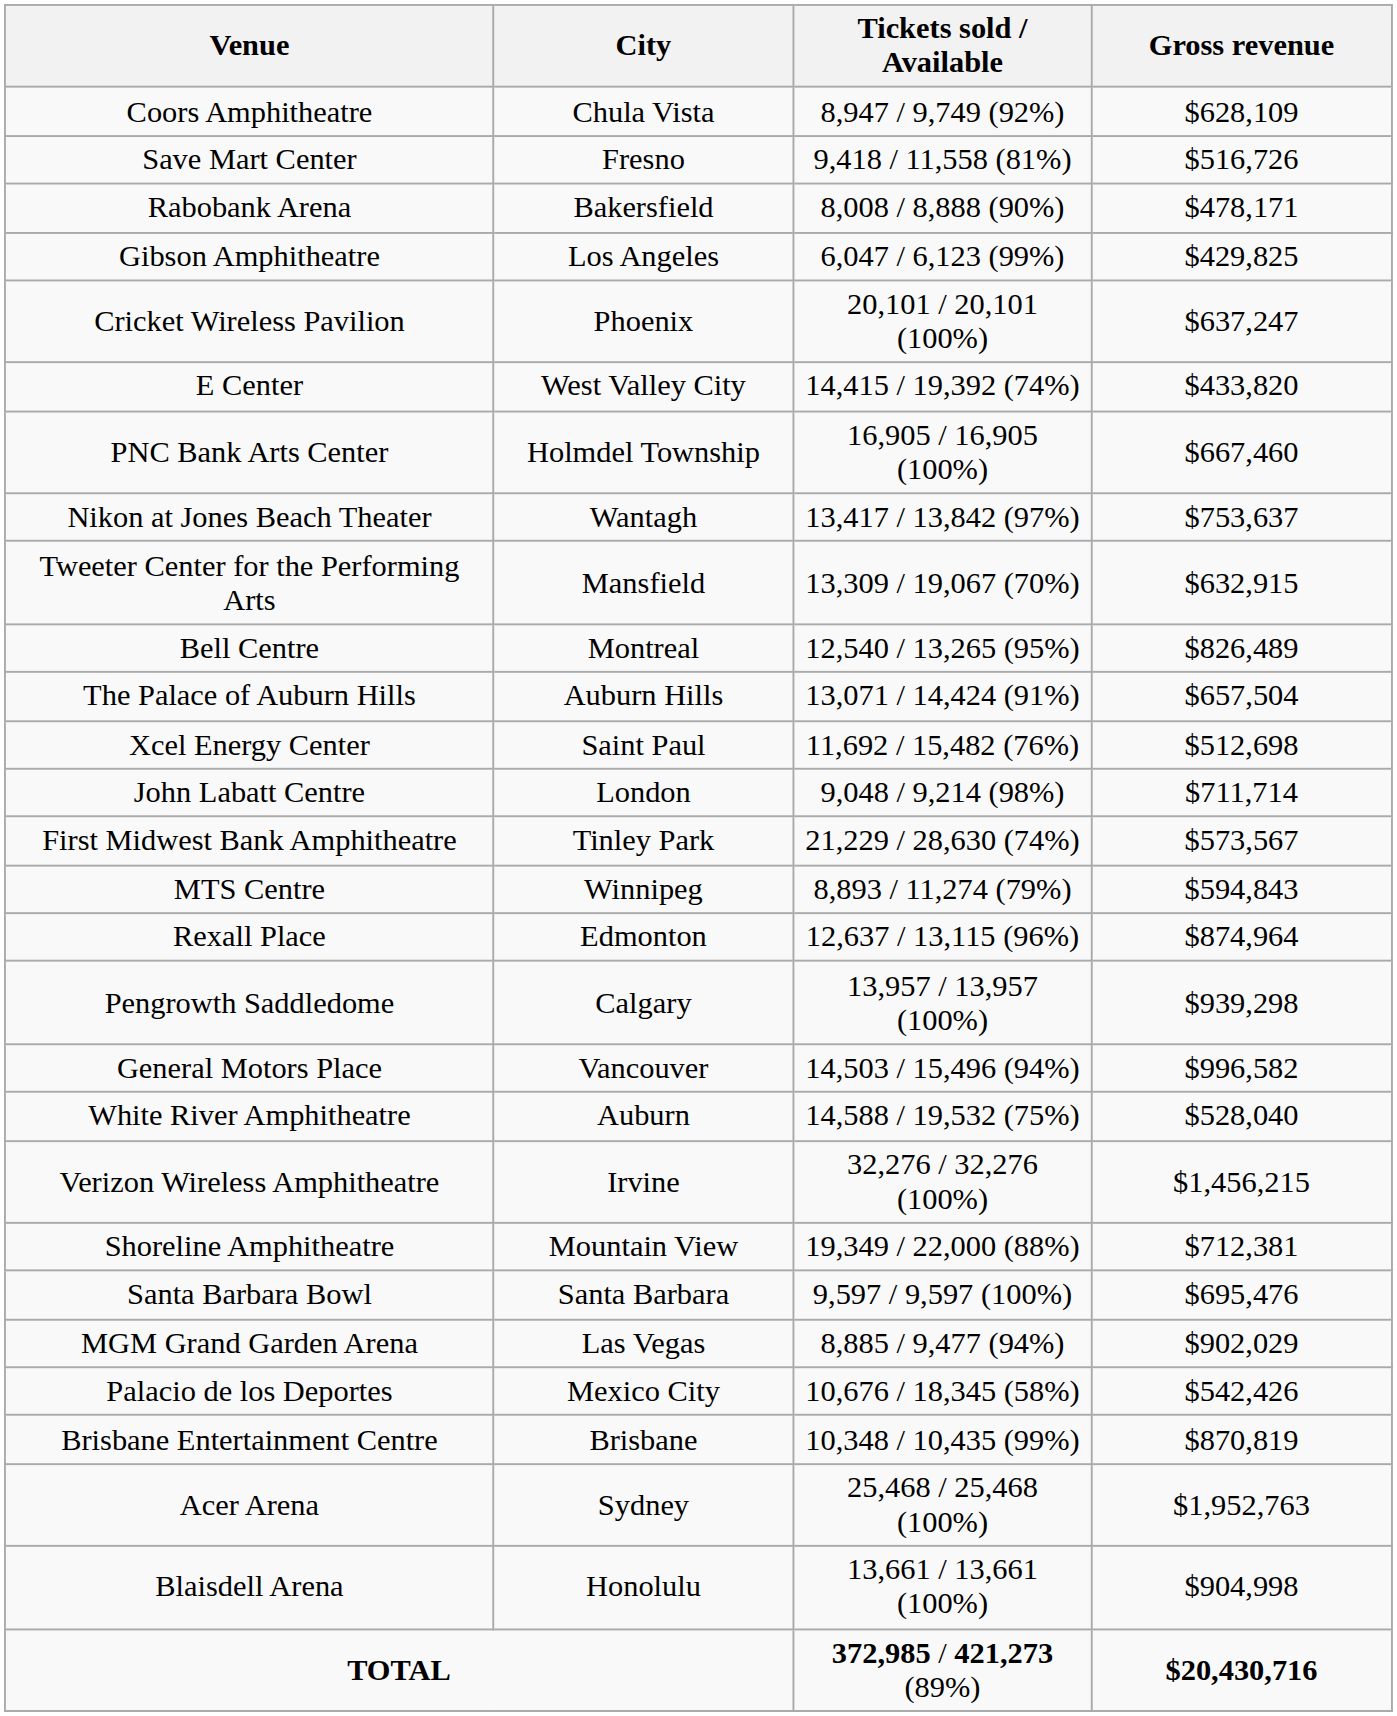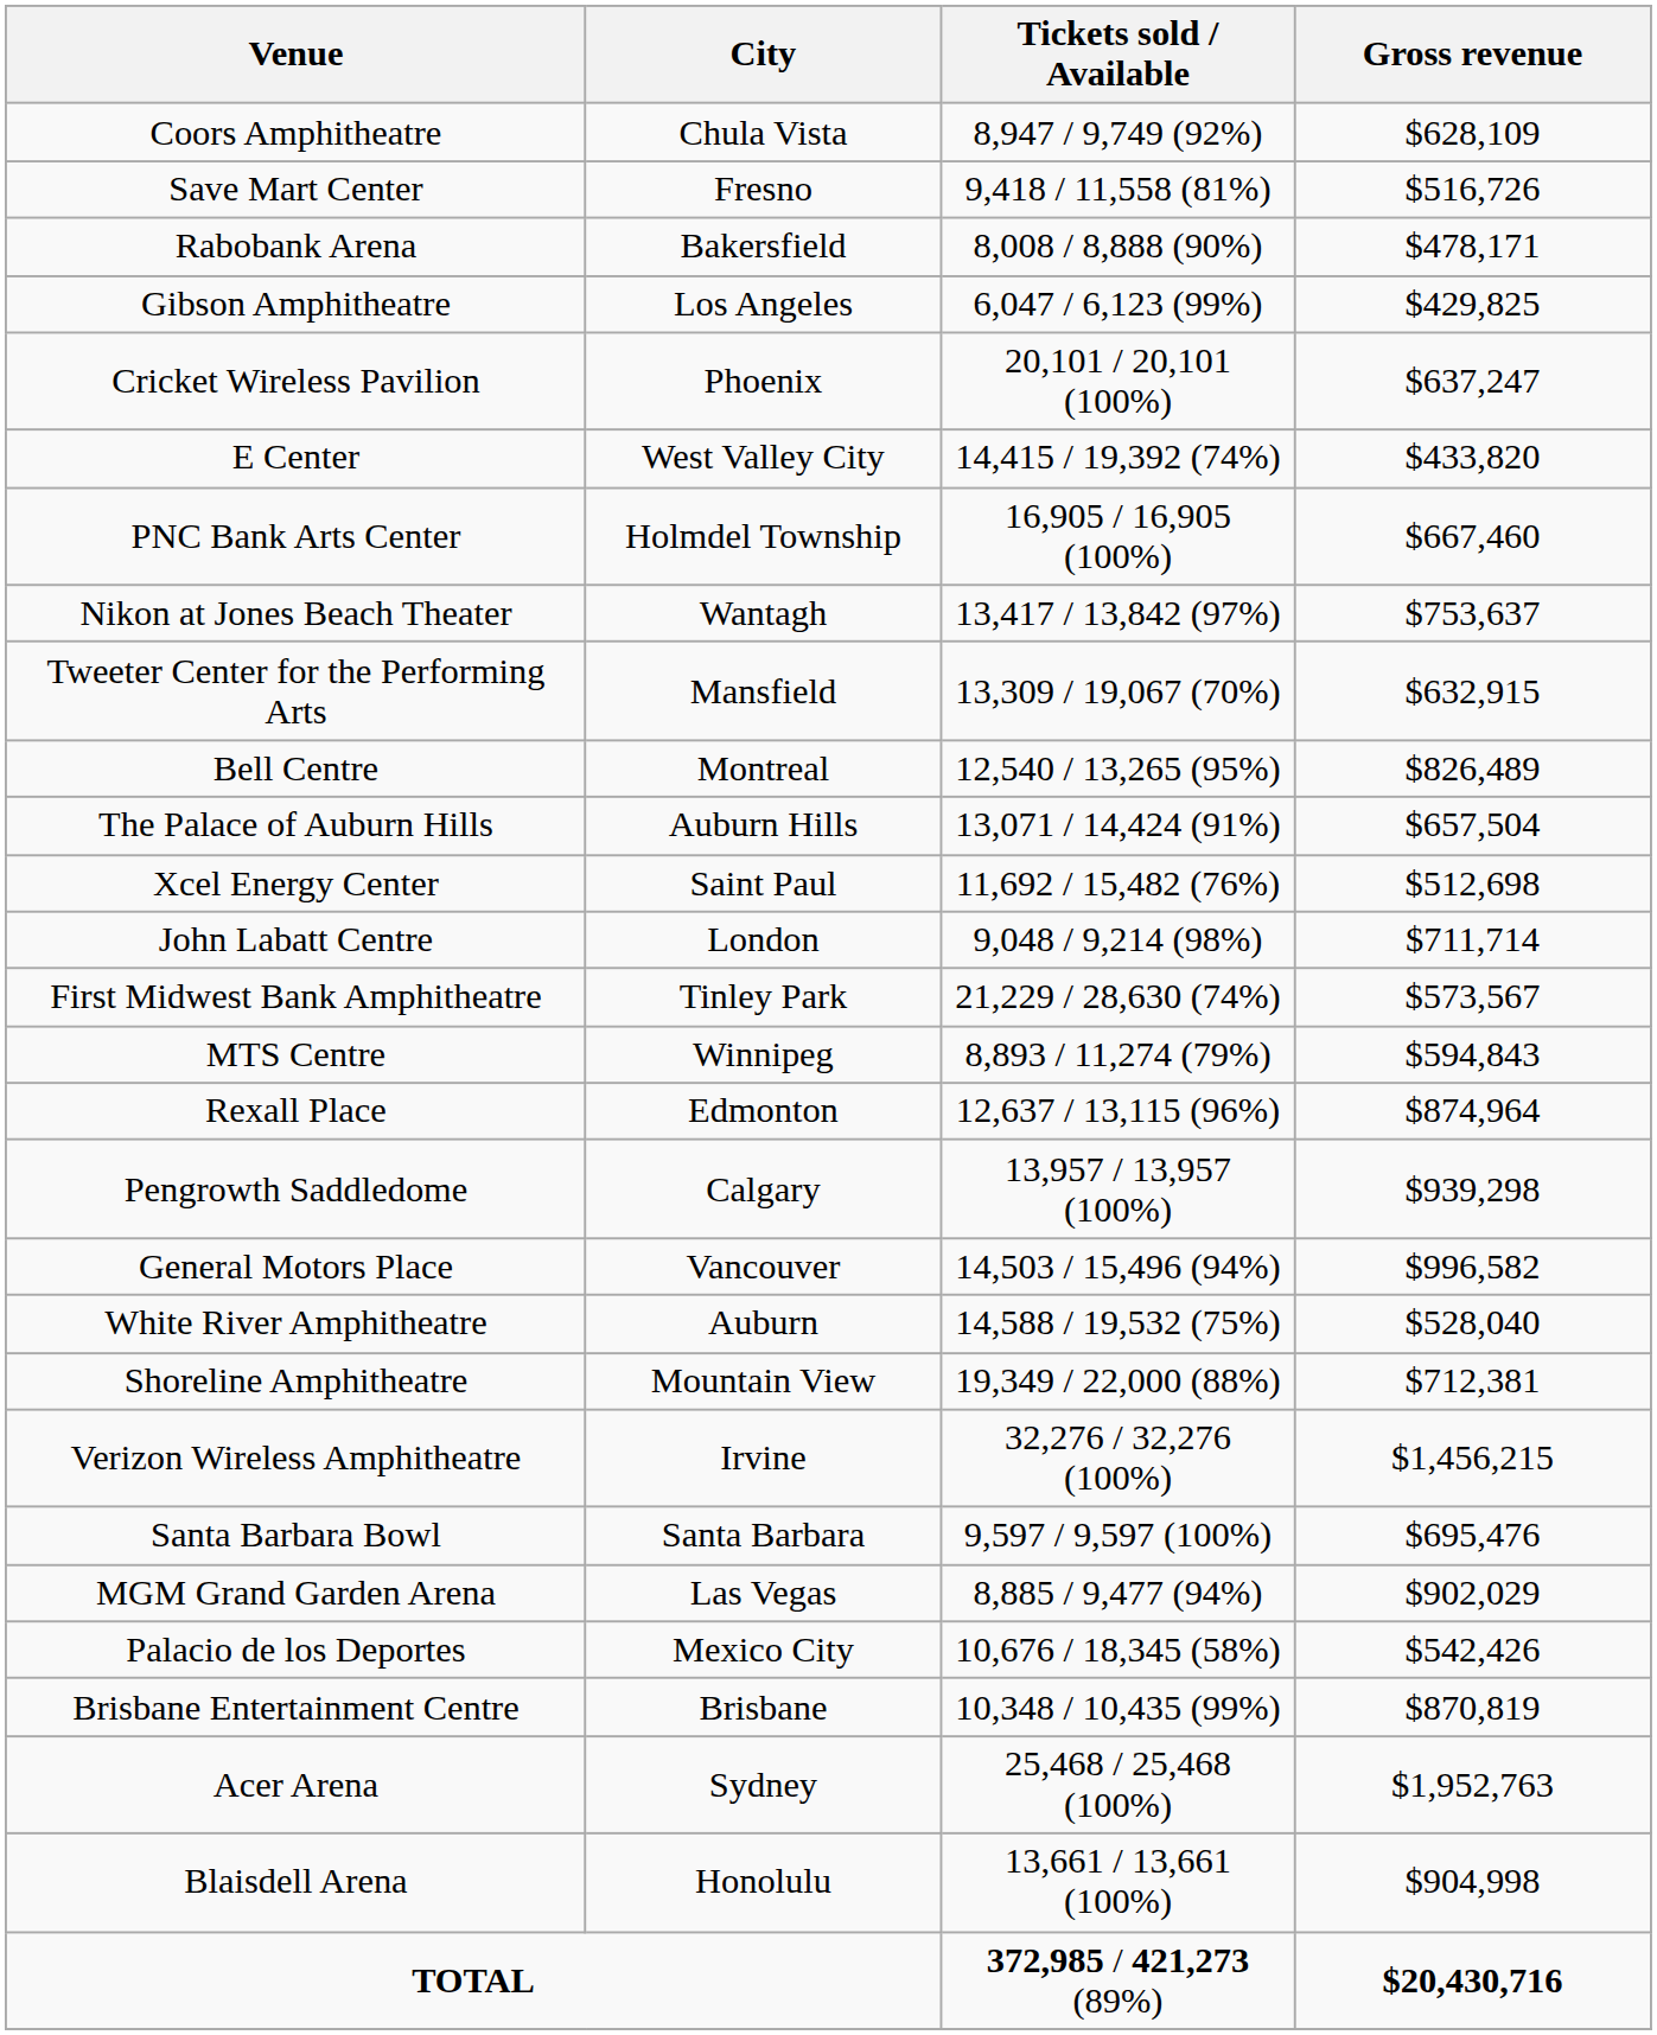rows swapped: Shoreline Amphitheatre <-> Verizon Wireless Amphitheatre
